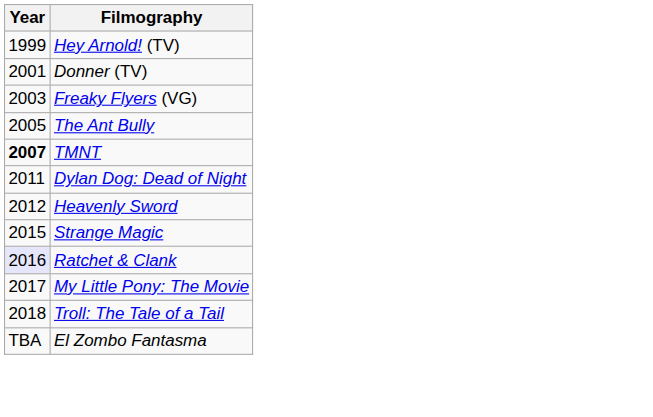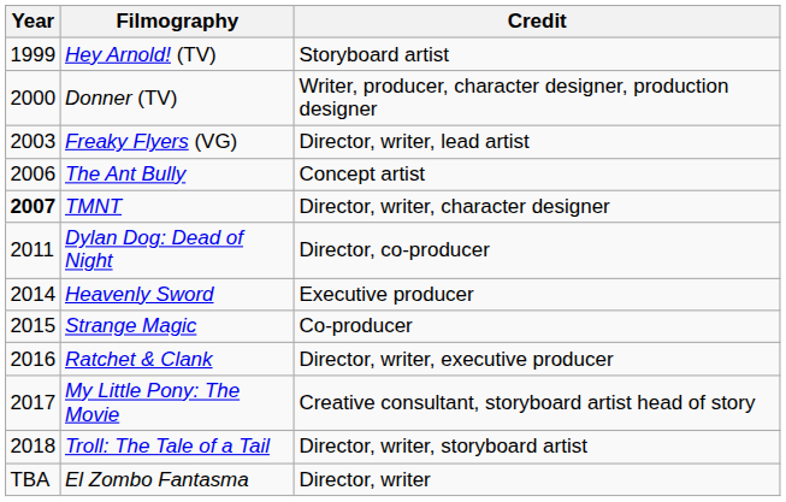+ column: Credit | Storyboard artist | Writer, producer, character designer, production designer | Director, writer, lead artist | Concept artist | Director, writer, character designer | Director, co-producer | Executive producer | Co-producer | Director, writer, executive producer | Creative consultant, storyboard artist head of story | Director, writer, storyboard artist | Director, writer
Donner (TV) | Year: 2001 -> 2000
The Ant Bully | Year: 2005 -> 2006
Heavenly Sword | Year: 2012 -> 2014
Ratchet & Clank | Year: lavender background -> no background
